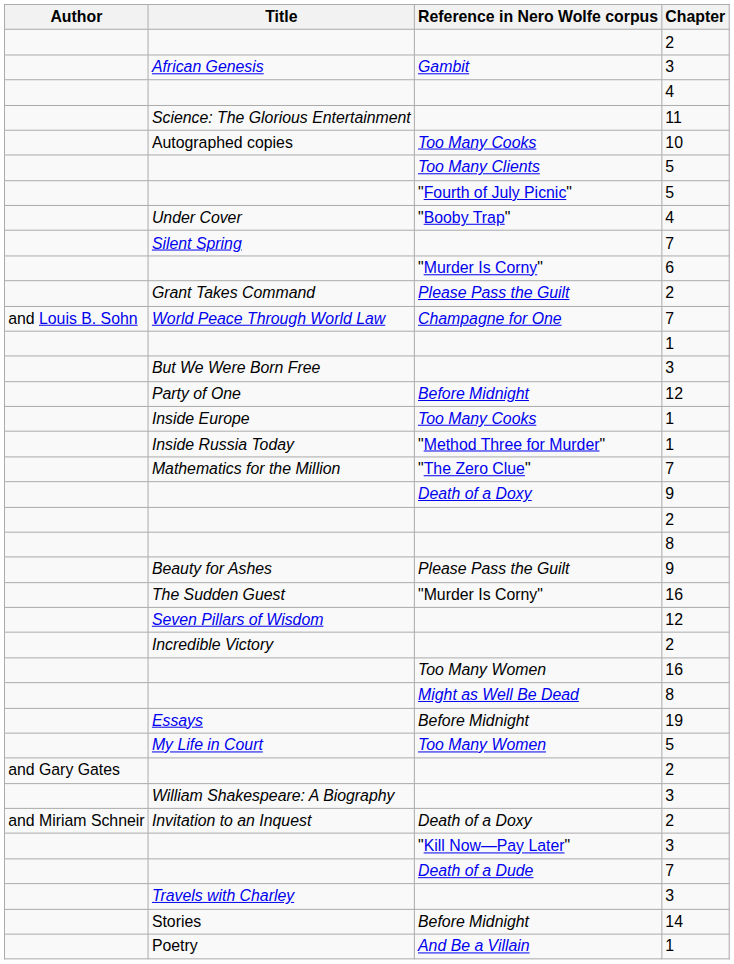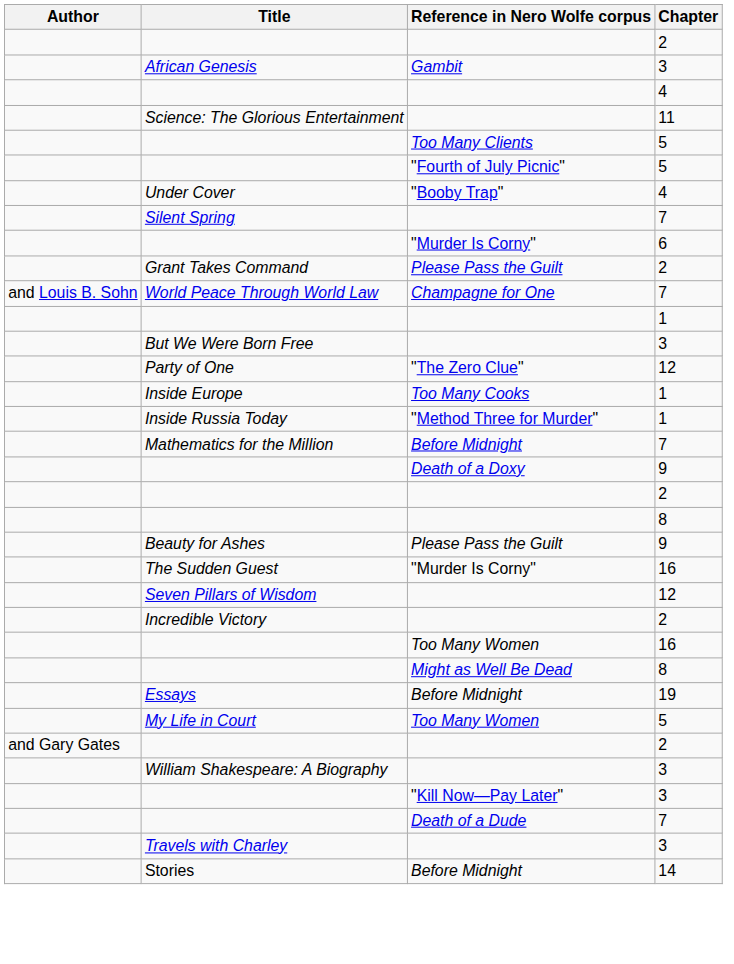- row: Autographed copies | Too Many Cooks | 10
Party of One | Reference in Nero Wolfe corpus: Before Midnight -> "The Zero Clue"
Mathematics for the Million | Reference in Nero Wolfe corpus: "The Zero Clue" -> Before Midnight
- row: and Miriam Schneir | Invitation to an Inquest | Death of a Doxy | 2
- row: Poetry | And Be a Villain | 1
